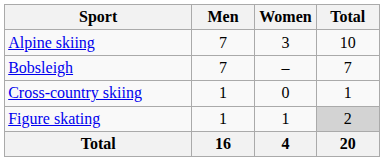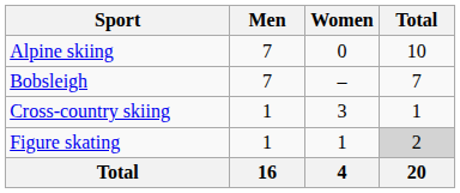Alpine skiing | Women: 3 -> 0
Cross-country skiing | Women: 0 -> 3
